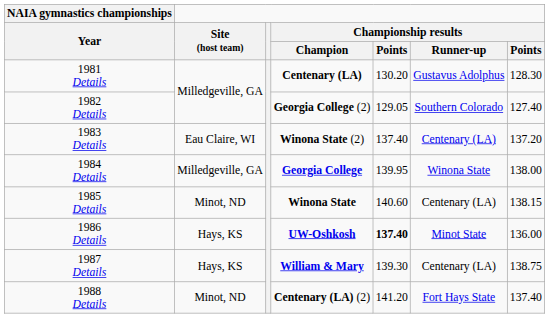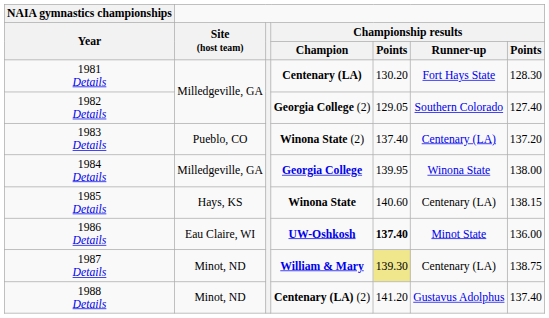1981 Details | Championship results / Runner-up: Gustavus Adolphus -> Fort Hays State
1983 Details | Site (host team): Eau Claire, WI -> Pueblo, CO
1985 Details | Site (host team): Minot, ND -> Hays, KS
1986 Details | Site (host team): Hays, KS -> Eau Claire, WI
1987 Details | Site (host team): Hays, KS -> Minot, ND
1987 Details | column 5: no background -> khaki background
1988 Details | Championship results / Runner-up: Fort Hays State -> Gustavus Adolphus
